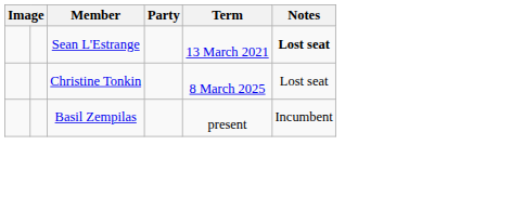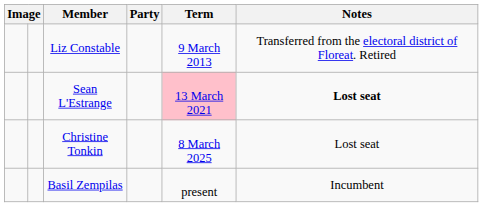+ row: Liz Constable | 9 March 2013 | Transferred from the electoral district of Floreat. Retired
Sean L'Estrange | Term: no background -> pink background
